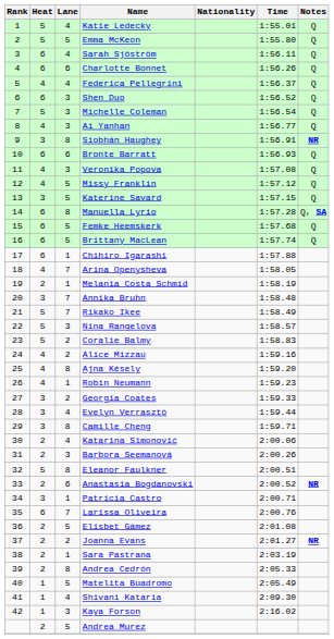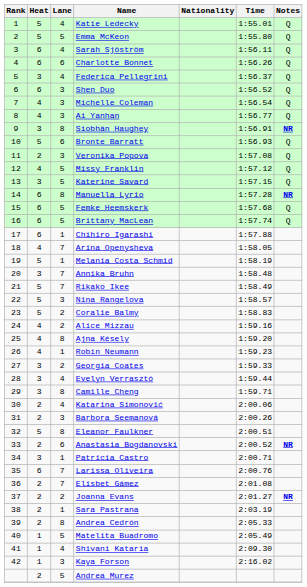Federica Pellegrini | Heat: 4 -> 3
Michelle Coleman | Heat: 5 -> 4
Bronte Barratt | Heat: 6 -> 5
Veronika Popova | Heat: 4 -> 2
Manuella Lyrio | Notes: Q, SA -> NR
Melania Costa Schmid | Heat: 2 -> 5
Elisbet Gámez | Lane: 5 -> 7
